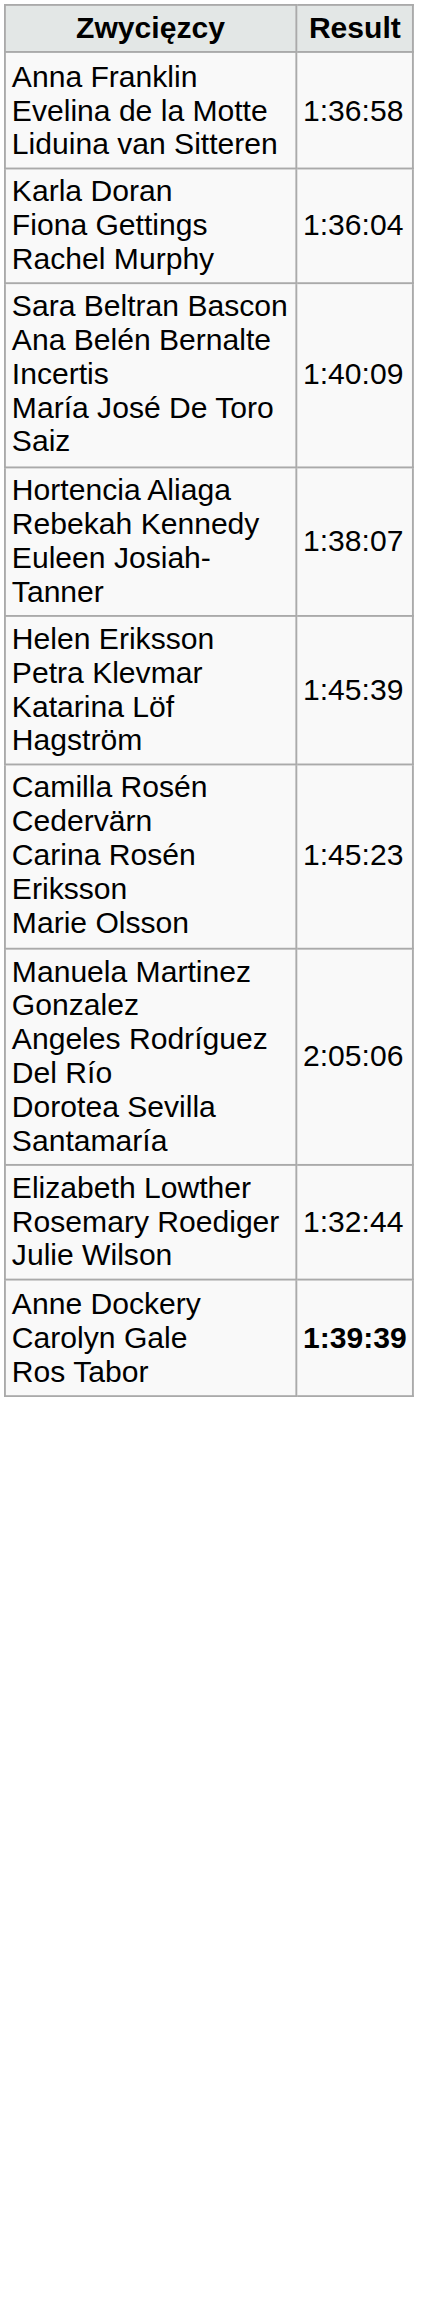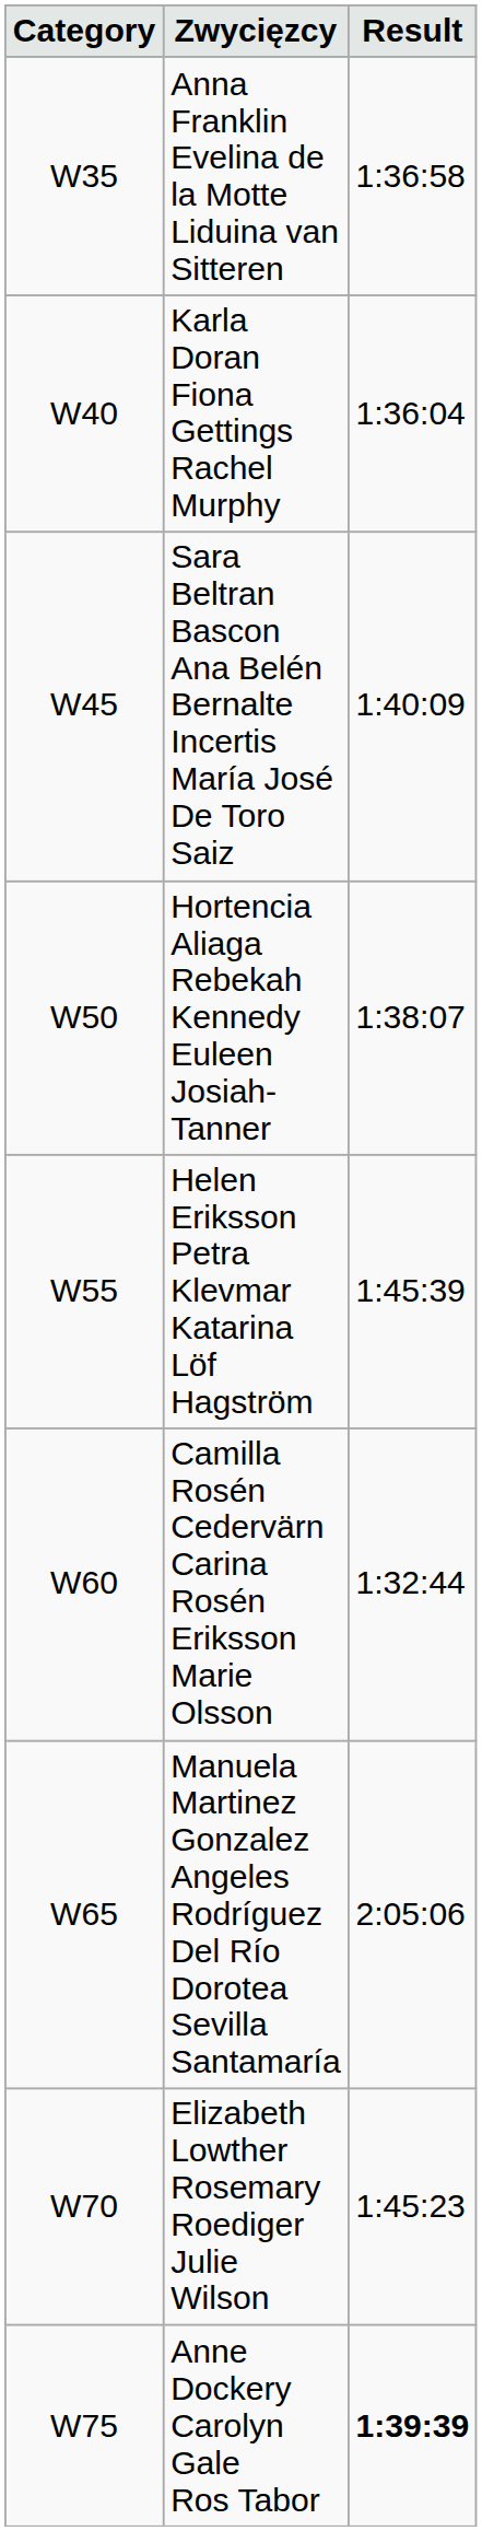+ column: Category | W35 | W40 | W45 | W50 | W55 | W60 | W65 | W70 | W75
Camilla Rosén Cedervärn Carina Rosén Eriksson Marie Olsson | Result: 1:45:23 -> 1:32:44
Elizabeth Lowther Rosemary Roediger Julie Wilson | Result: 1:32:44 -> 1:45:23
